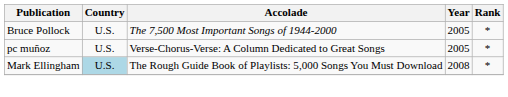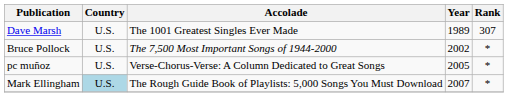+ row: Dave Marsh | U.S. | The 1001 Greatest Singles Ever Made | 1989 | 307
Bruce Pollock | Year: 2005 -> 2002
Mark Ellingham | Year: 2008 -> 2007
